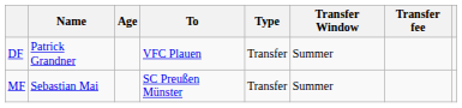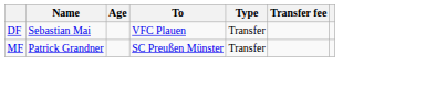- column: Transfer Window | Summer | Summer
DF | Name: Patrick Grandner -> Sebastian Mai
MF | Name: Sebastian Mai -> Patrick Grandner
